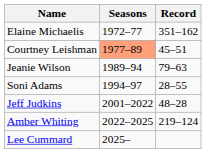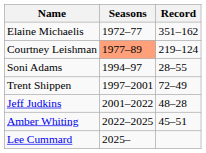Courtney Leishman | Record: 45–51 -> 219–124
- row: Jeanie Wilson | 1989–94 | 79–63
+ row: Trent Shippen | 1997–2001 | 72–49
Amber Whiting | Record: 219–124 -> 45–51
